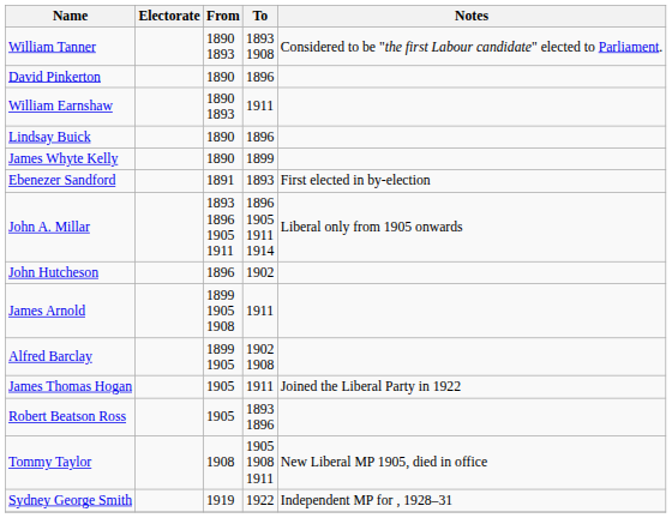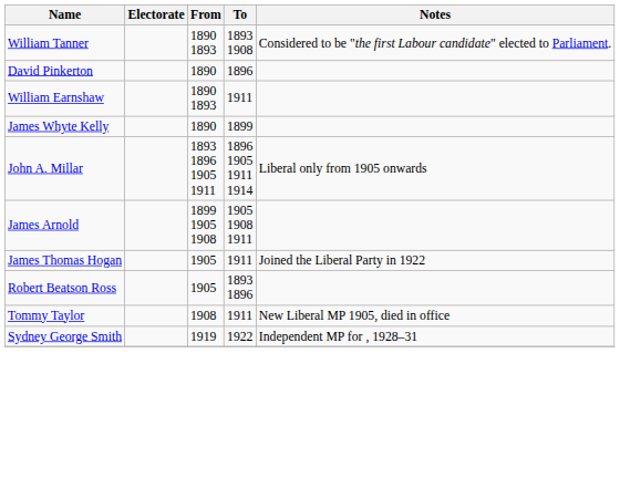- row: Lindsay Buick | 1890 | 1896
- row: Ebenezer Sandford | 1891 | 1893 | First elected in by-election
- row: John Hutcheson | 1896 | 1902
James Arnold | To: 1911 -> 1905 1908 1911
- row: Alfred Barclay | 1899 1905 | 1902 1908
Tommy Taylor | To: 1905 1908 1911 -> 1911
